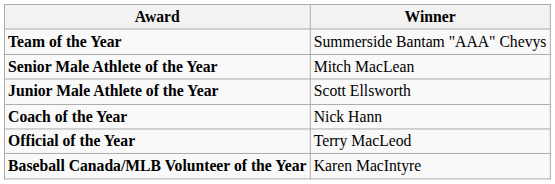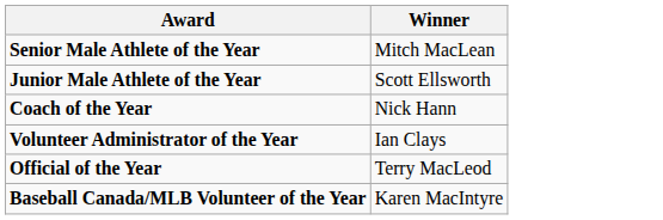- row: Team of the Year | Summerside Bantam "AAA" Chevys
+ row: Volunteer Administrator of the Year | Ian Clays
